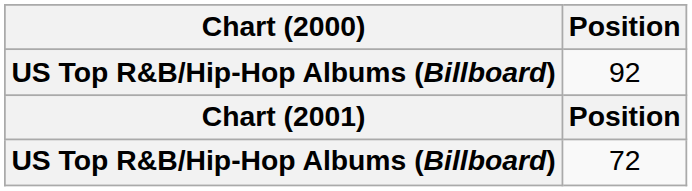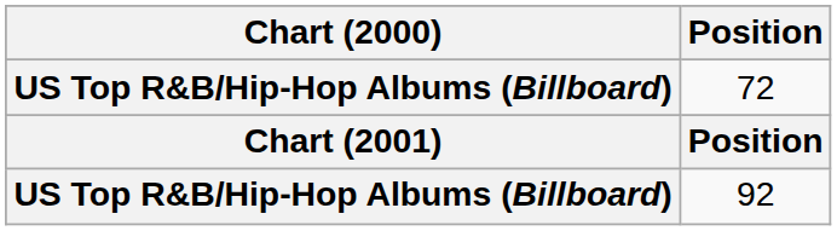rows swapped: 72 <-> 92
